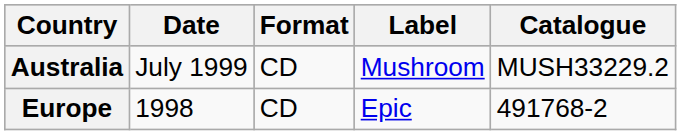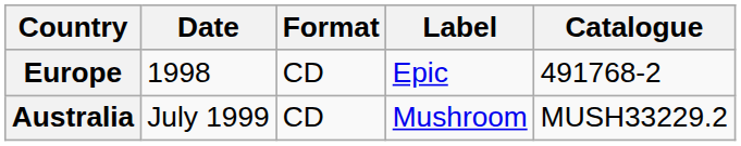rows swapped: Europe <-> Australia
